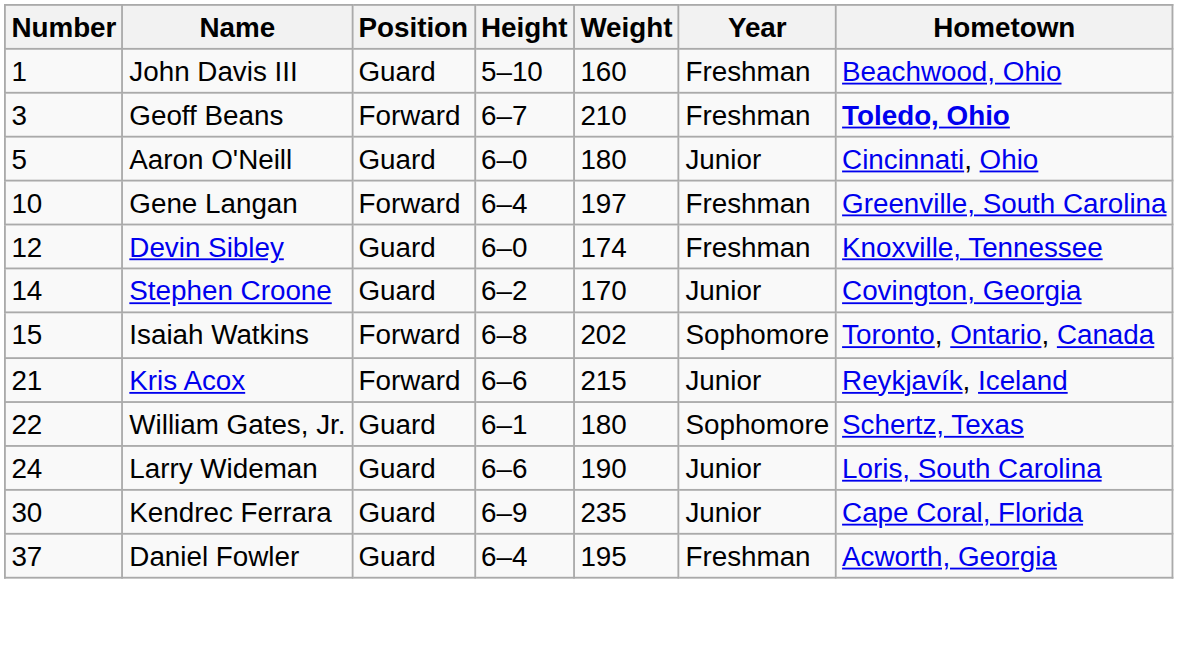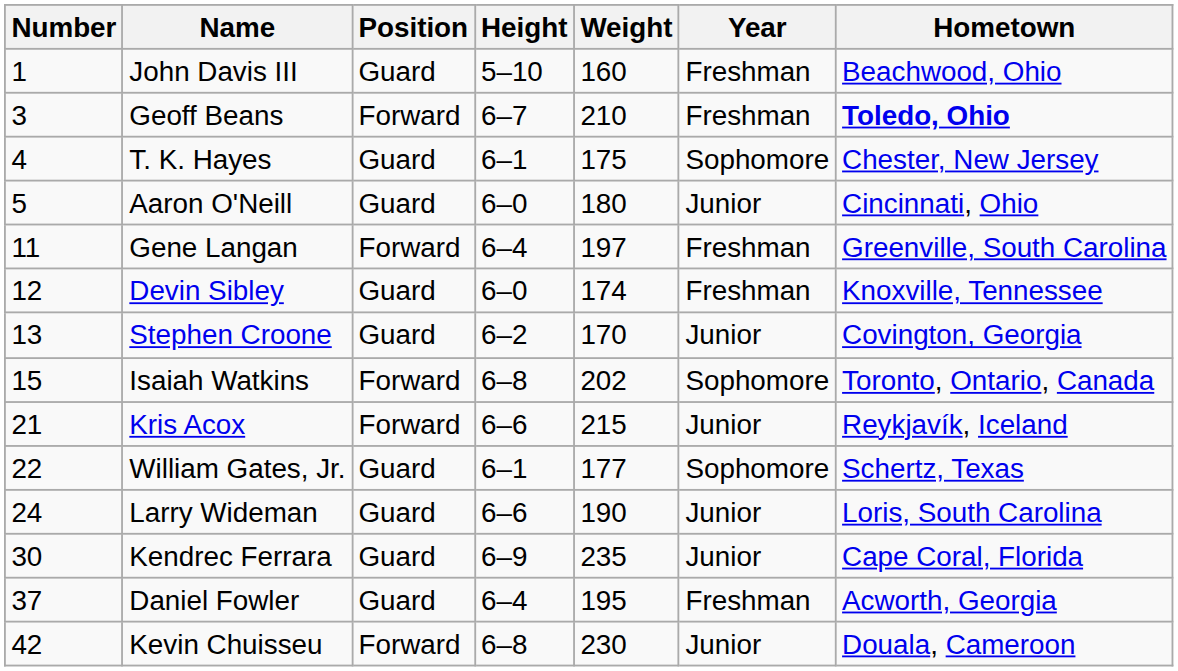+ row: 4 | T. K. Hayes | Guard | 6–1 | 175 | Sophomore | Chester, New Jersey
Gene Langan | Number: 10 -> 11
Stephen Croone | Number: 14 -> 13
William Gates, Jr. | Weight: 180 -> 177
+ row: 42 | Kevin Chuisseu | Forward | 6–8 | 230 | Junior | Douala, Cameroon
